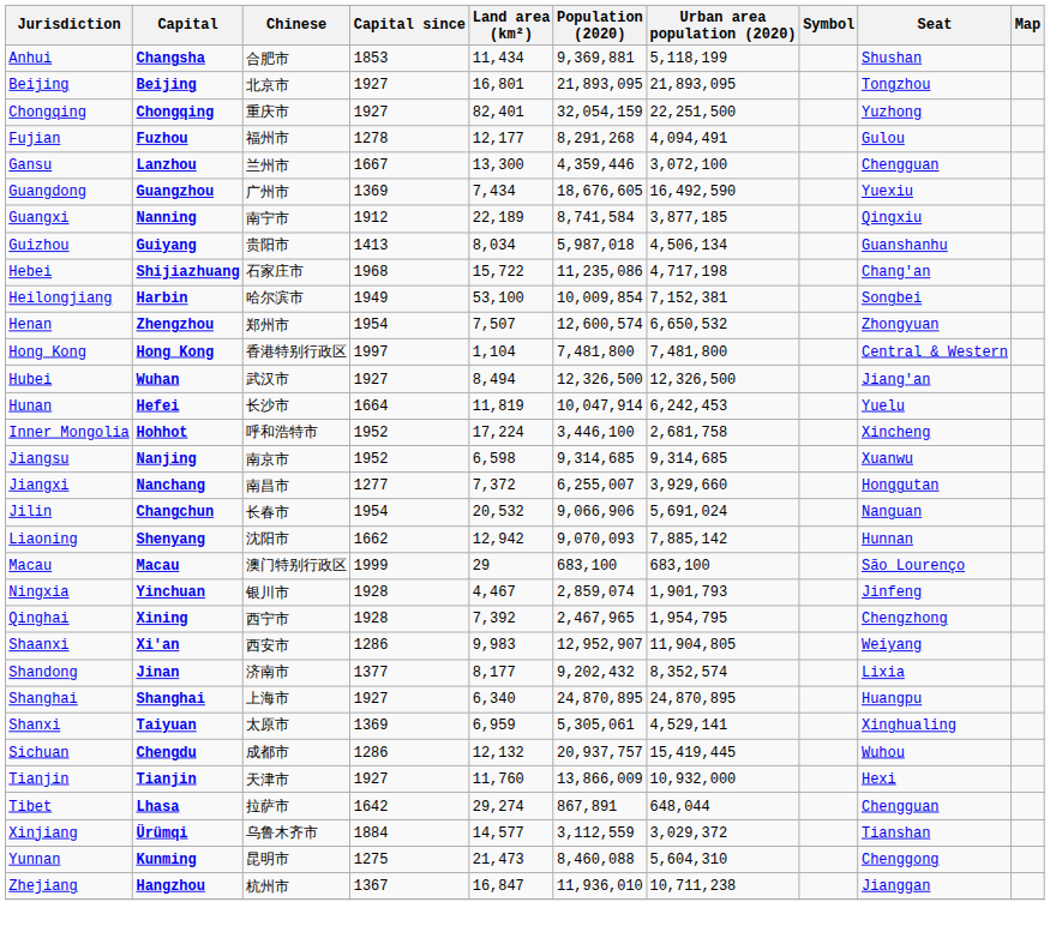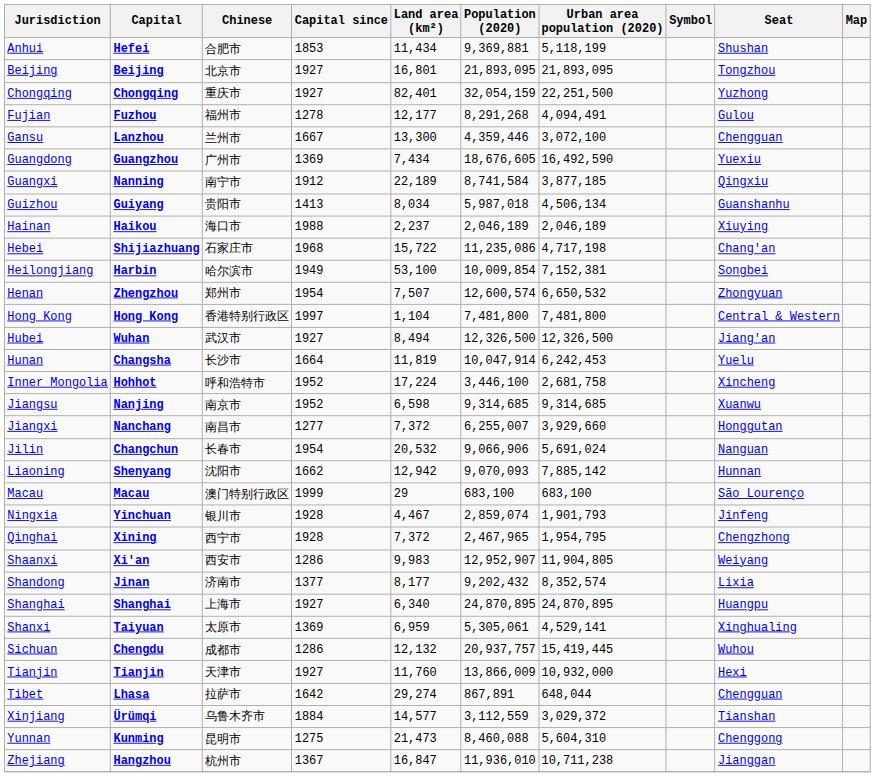Anhui | Capital: Changsha -> Hefei
+ row: Hainan | Haikou | 海口市 | 1988 | 2,237 | 2,046,189 | 2,046,189 | Xiuying
Hunan | Capital: Hefei -> Changsha
Qinghai | Land area (km²): 7,392 -> 7,372
